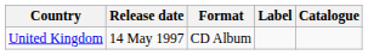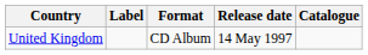columns swapped: Release date <-> Label
